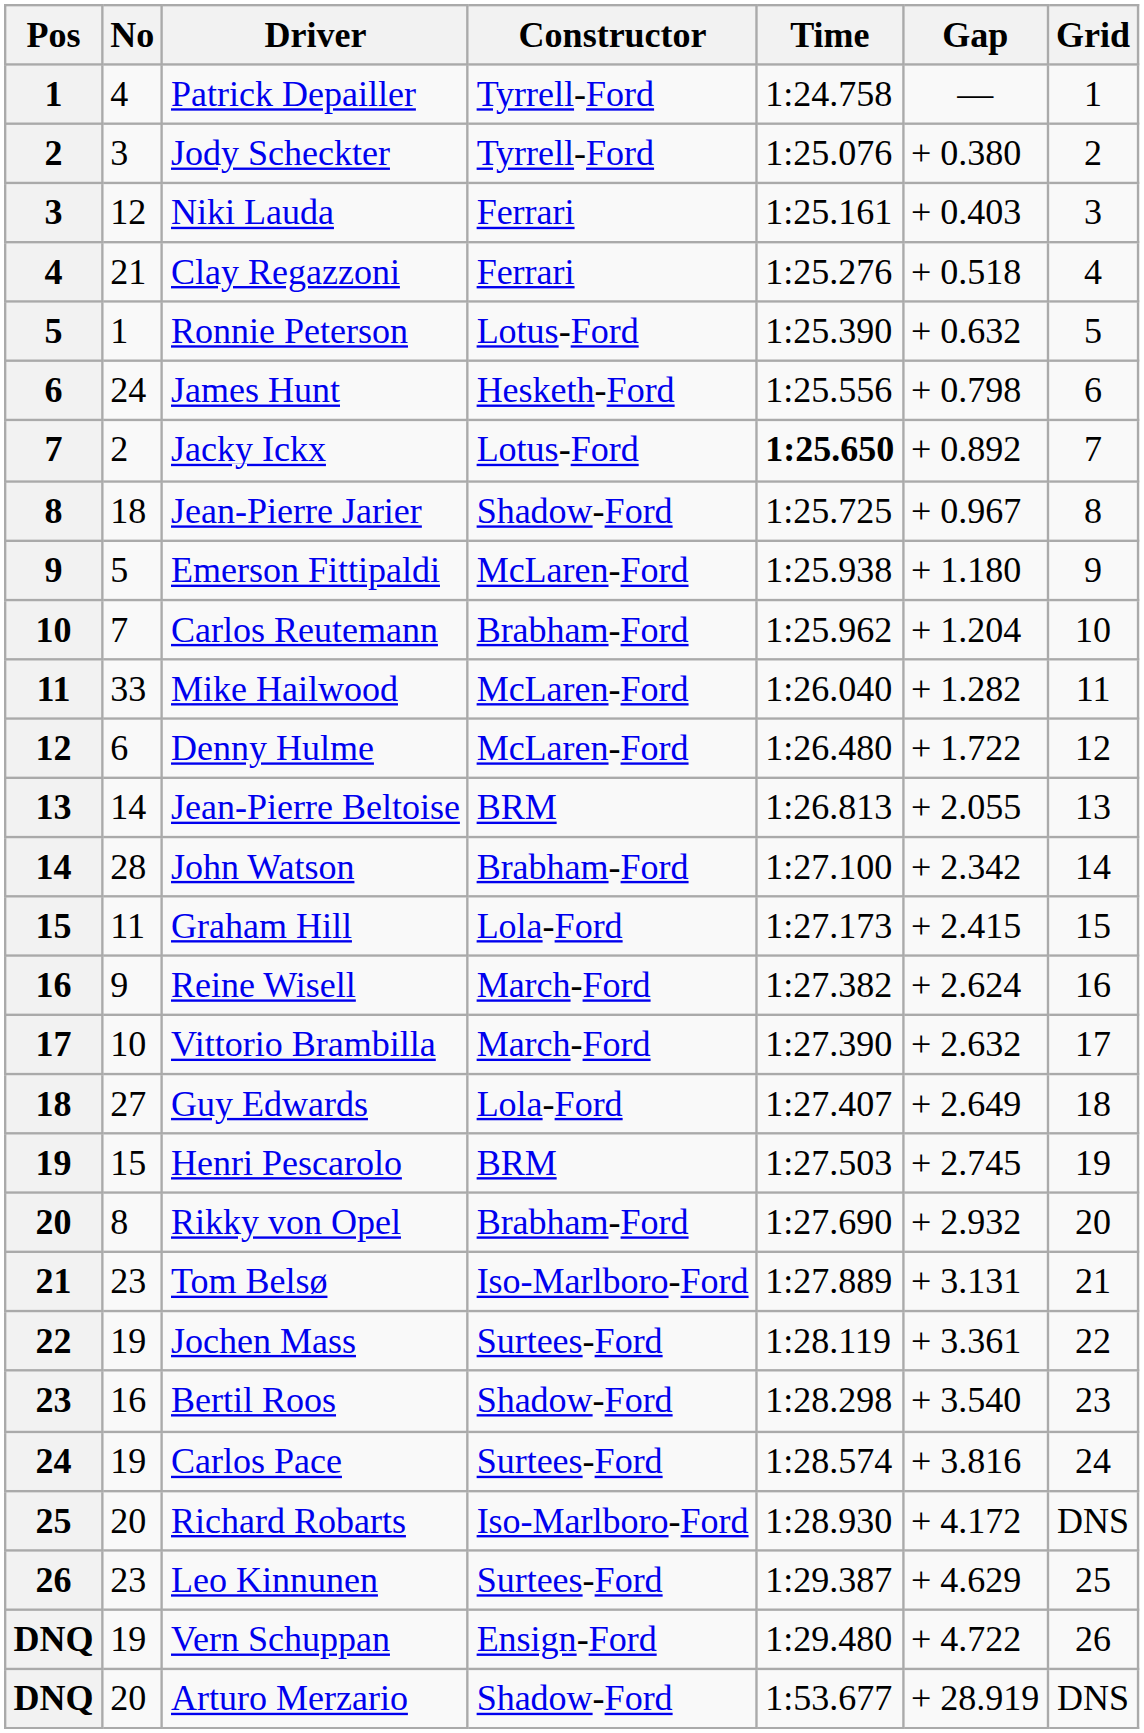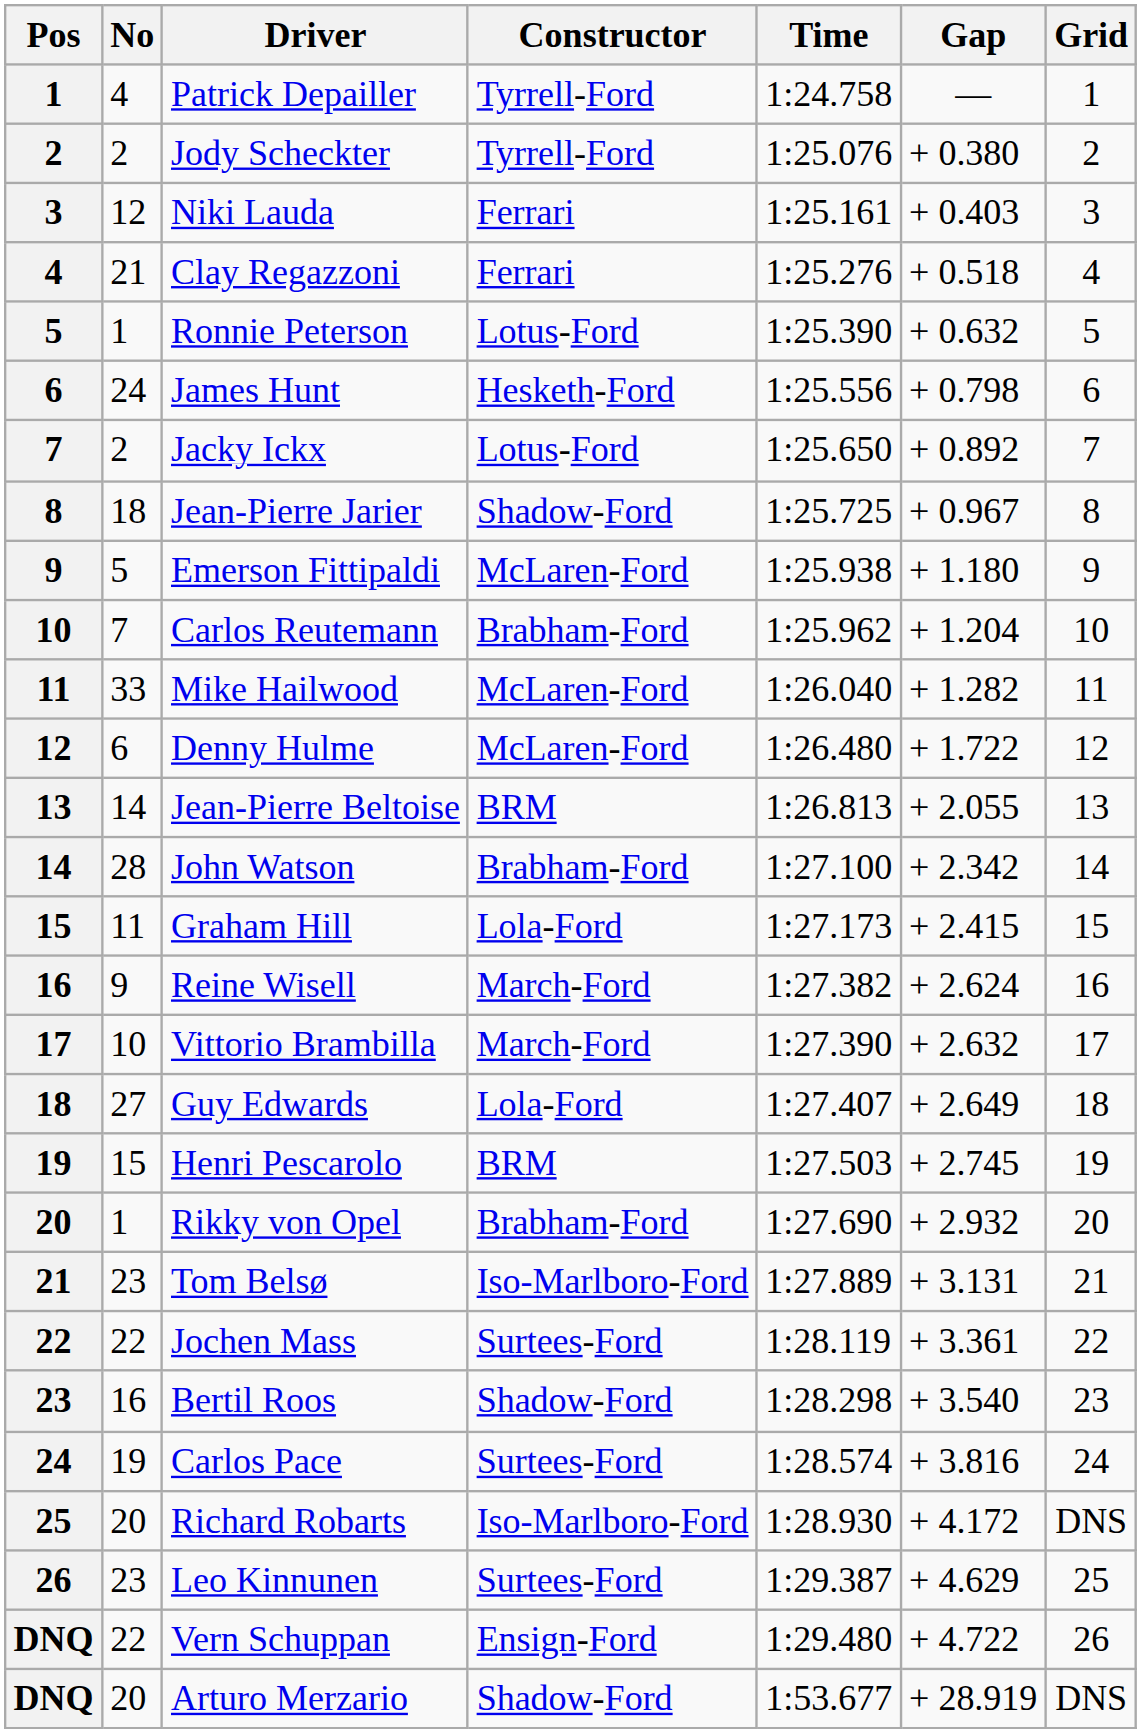Jody Scheckter | No: 3 -> 2
Jacky Ickx | Time: bold -> normal
Rikky von Opel | No: 8 -> 1
Jochen Mass | No: 19 -> 22
Vern Schuppan | No: 19 -> 22
